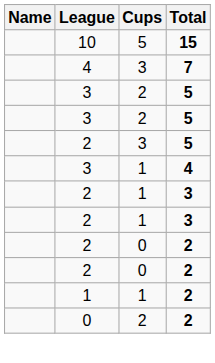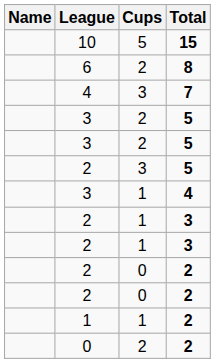+ row: 6 | 2 | 8
